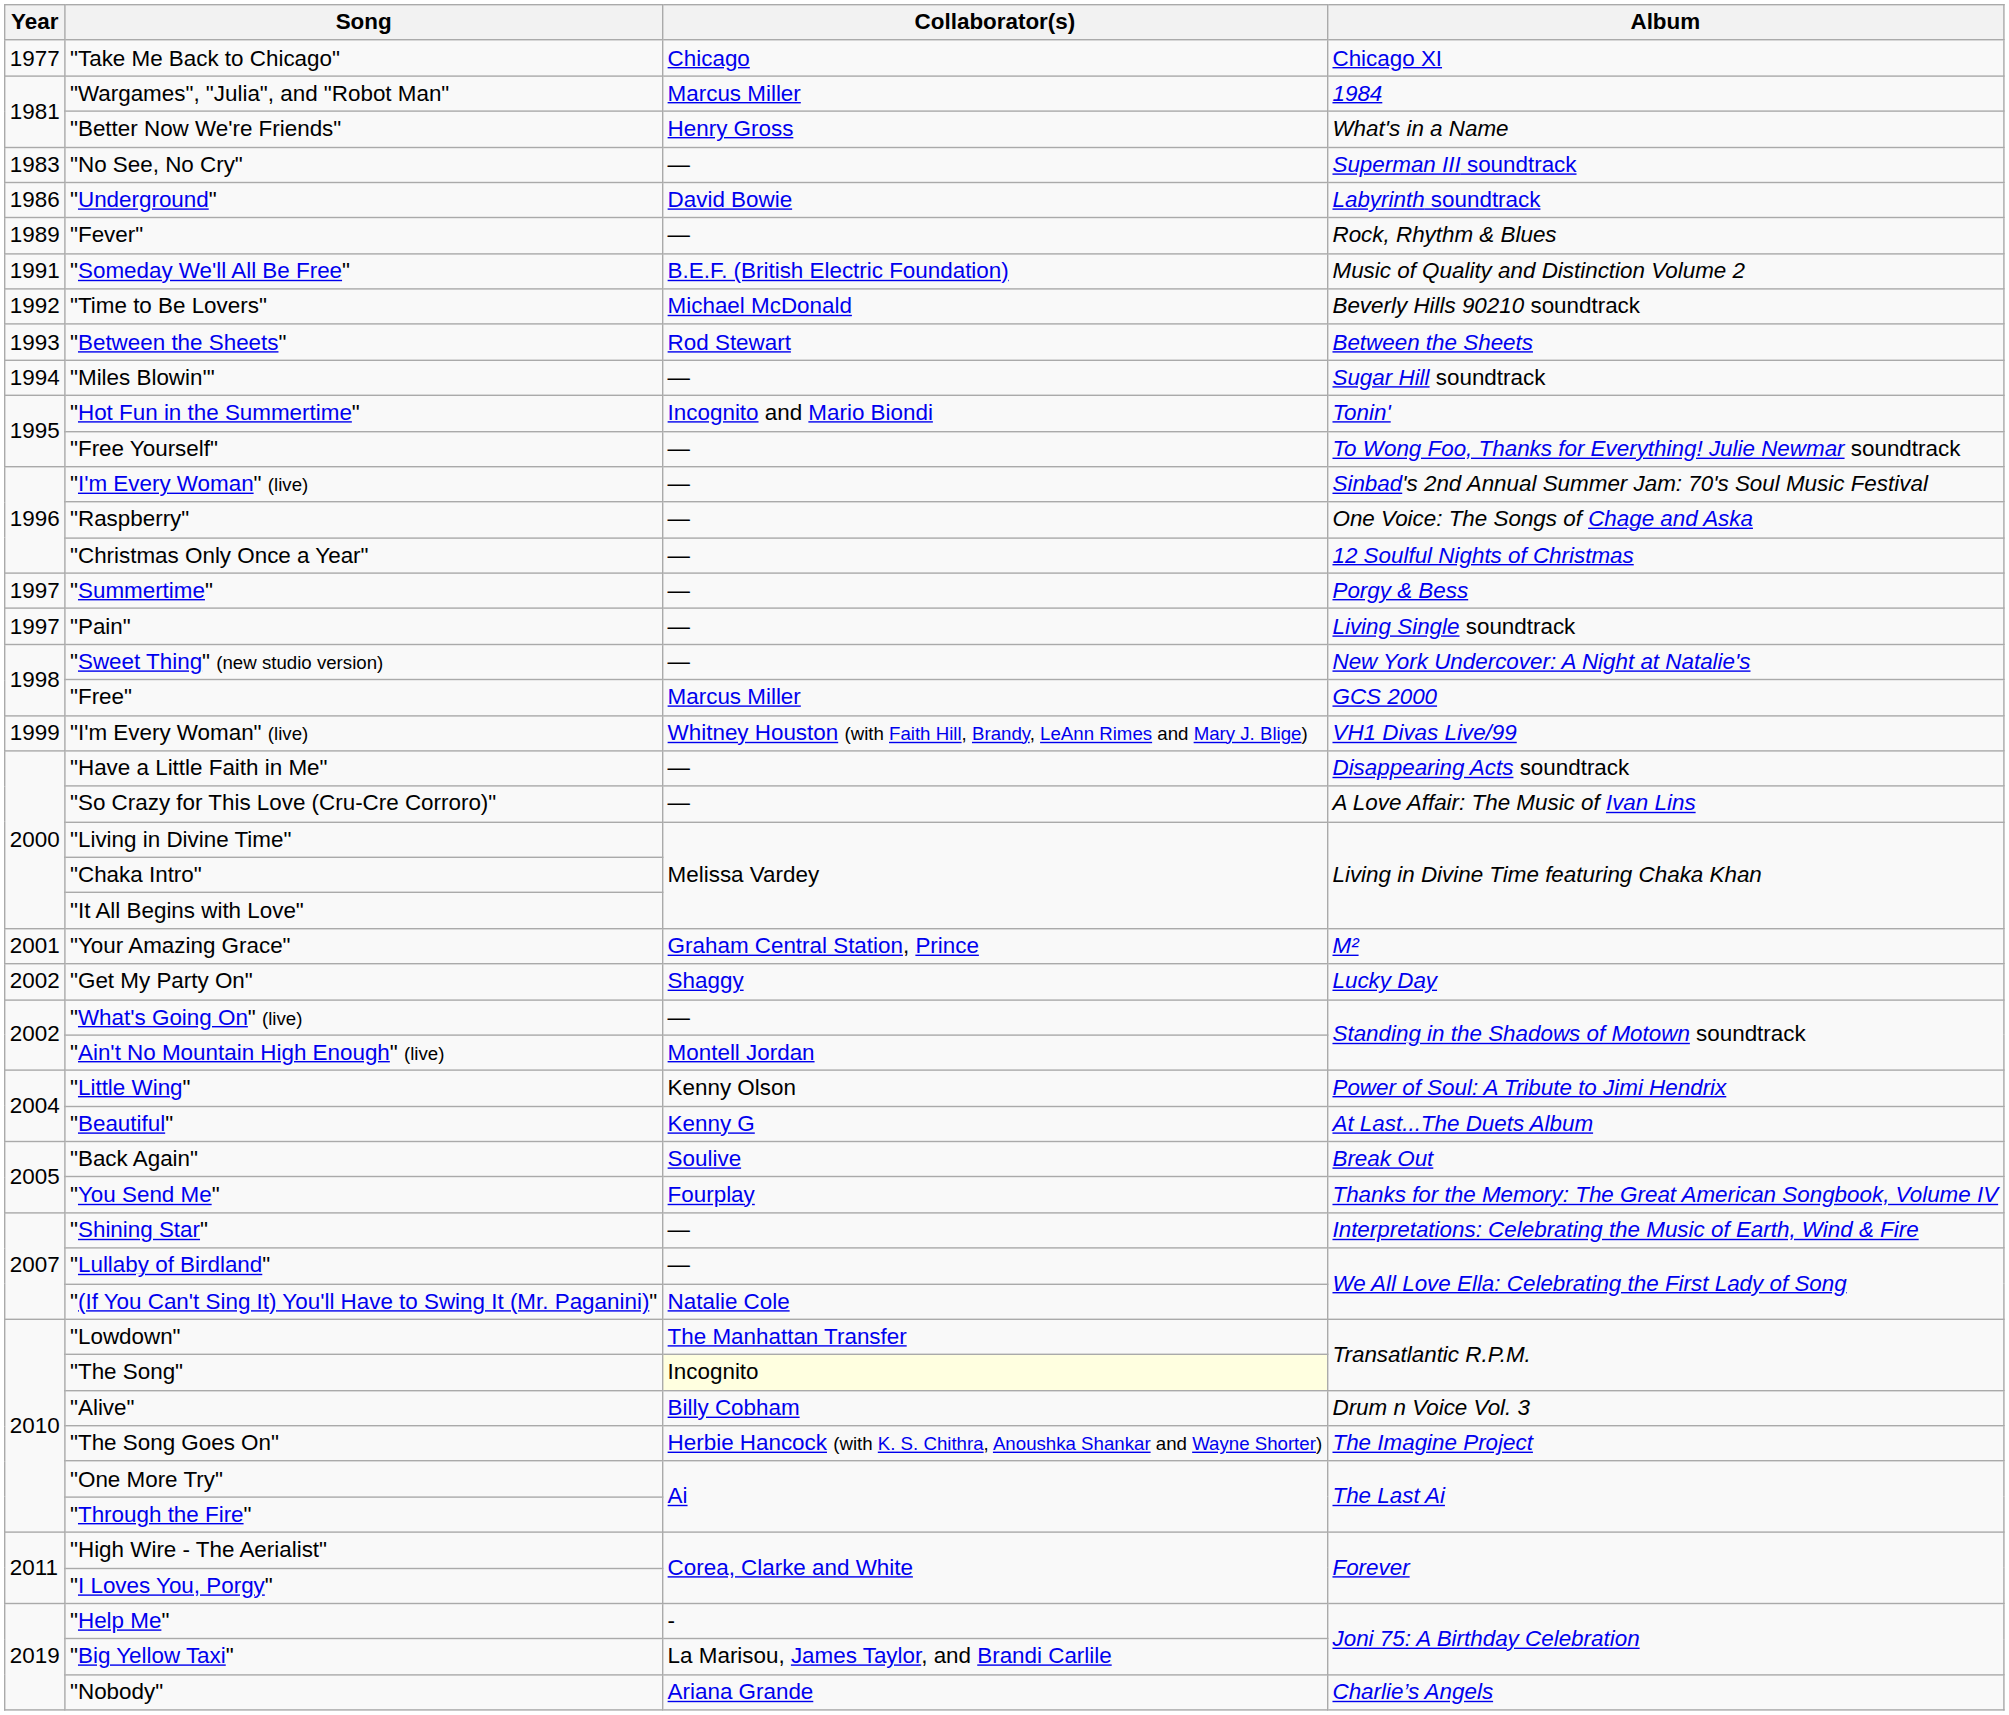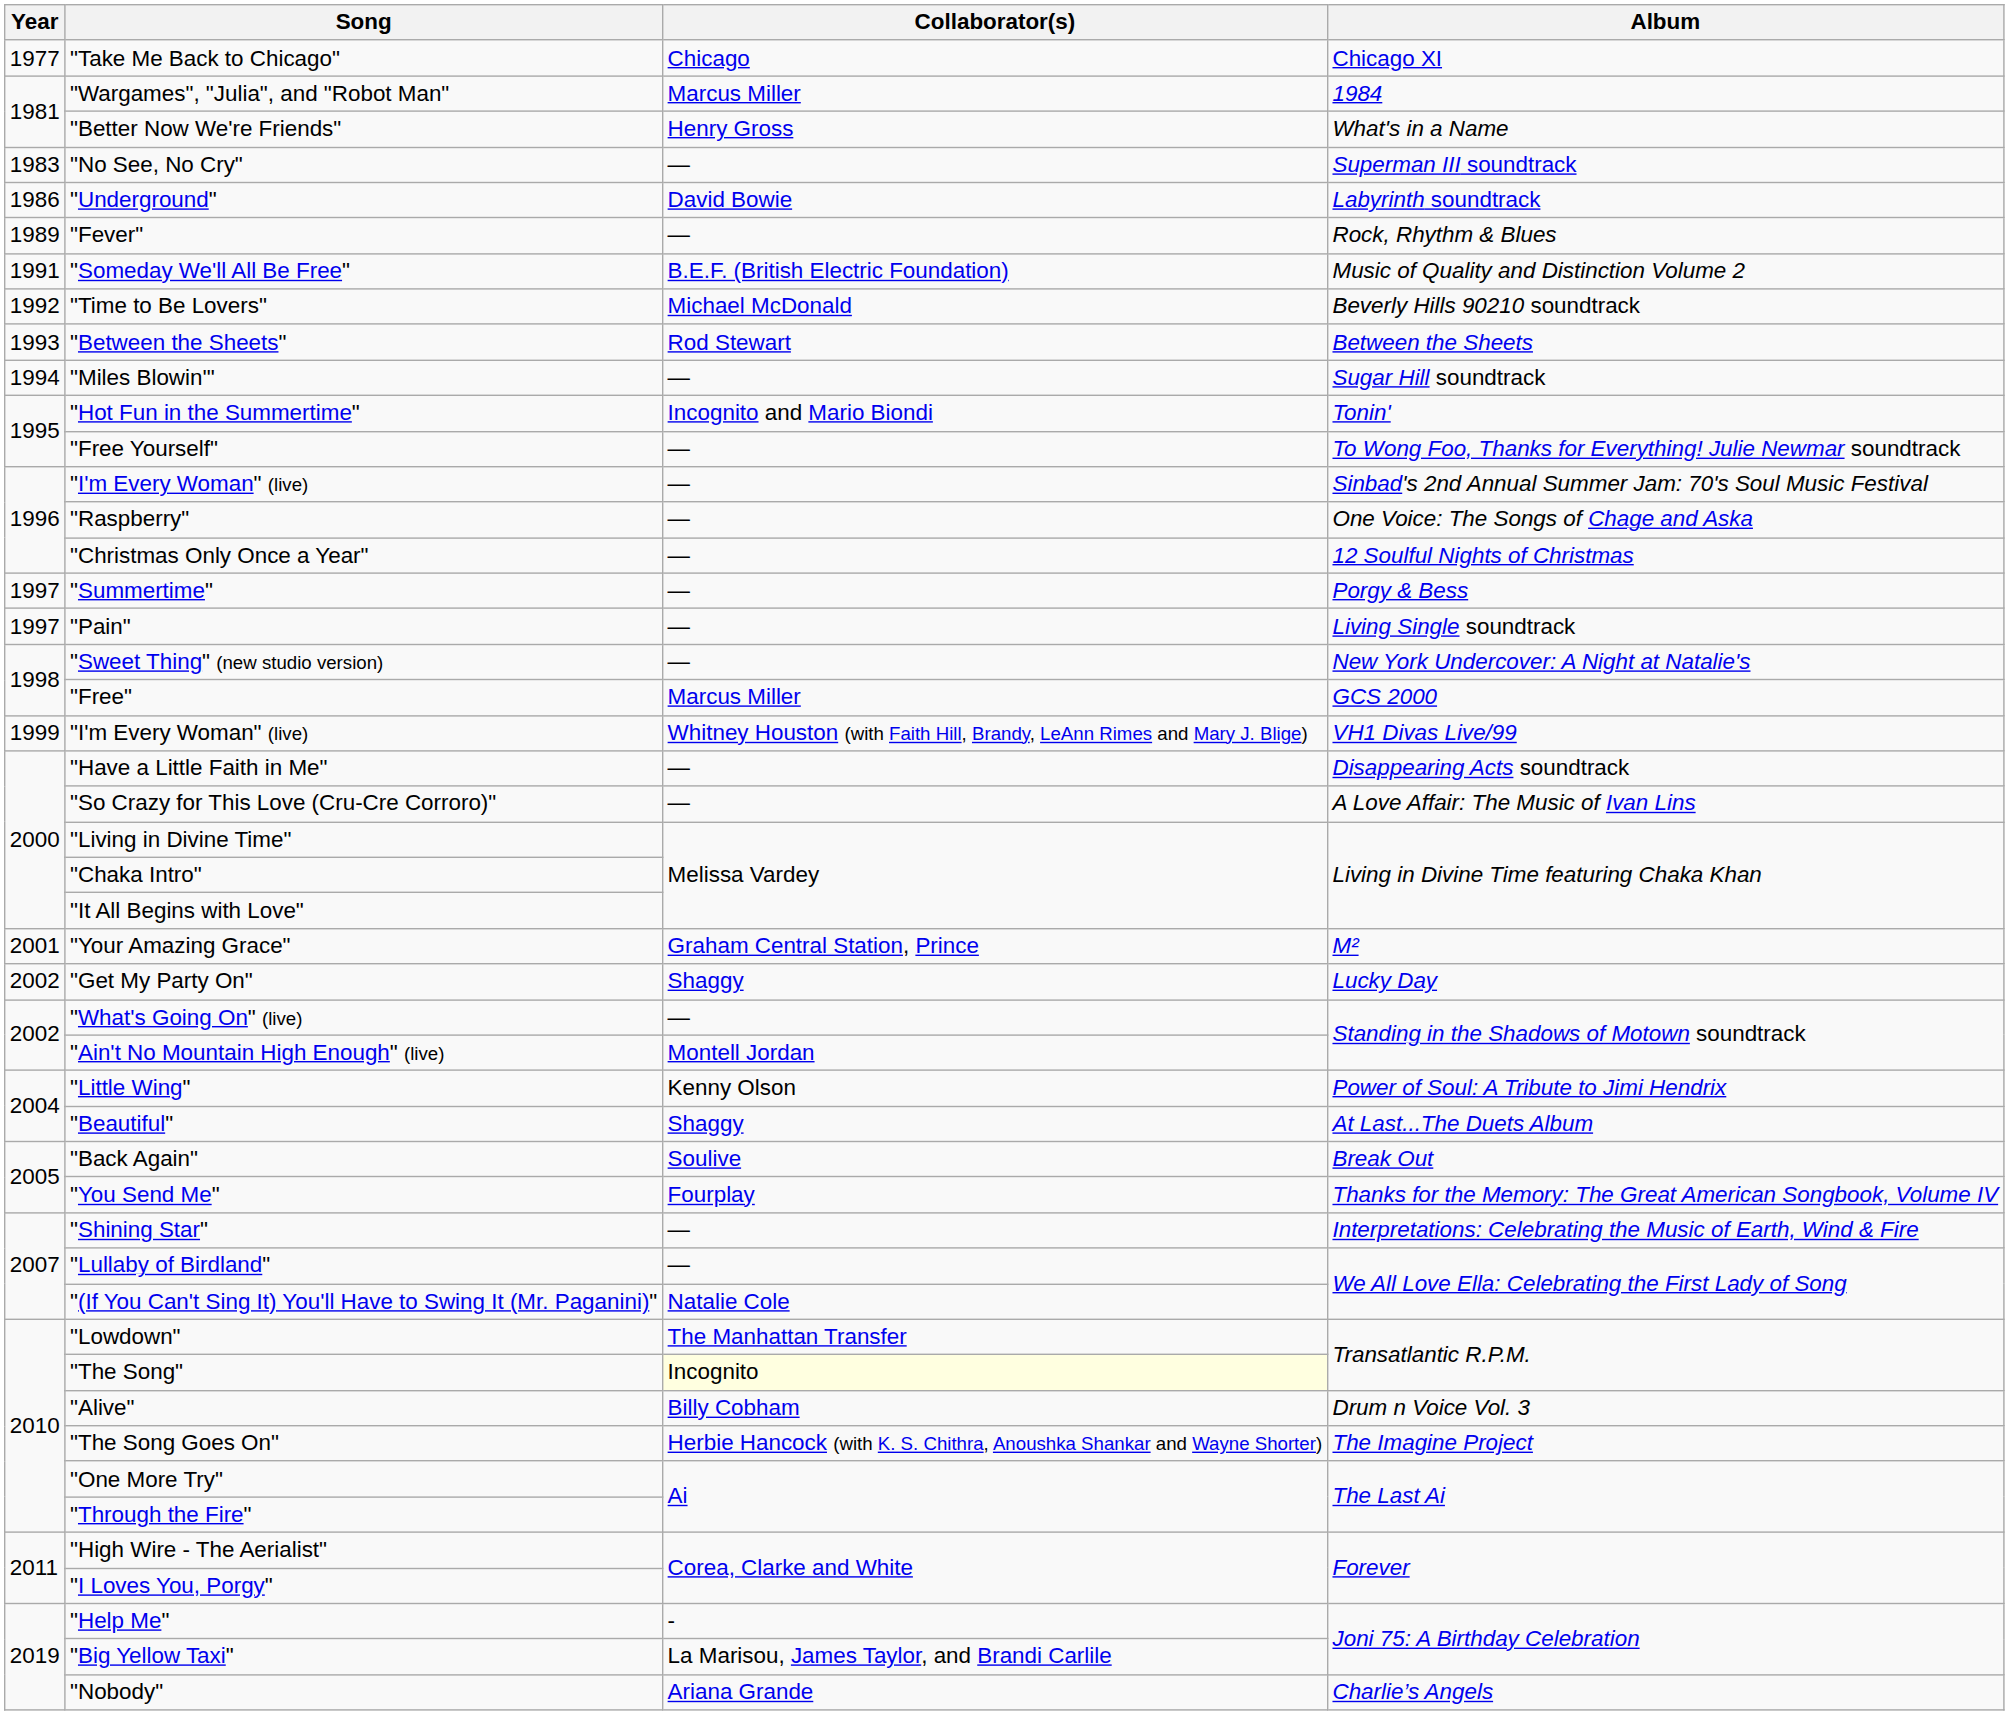"Beautiful" | Collaborator(s): Kenny G -> Shaggy
